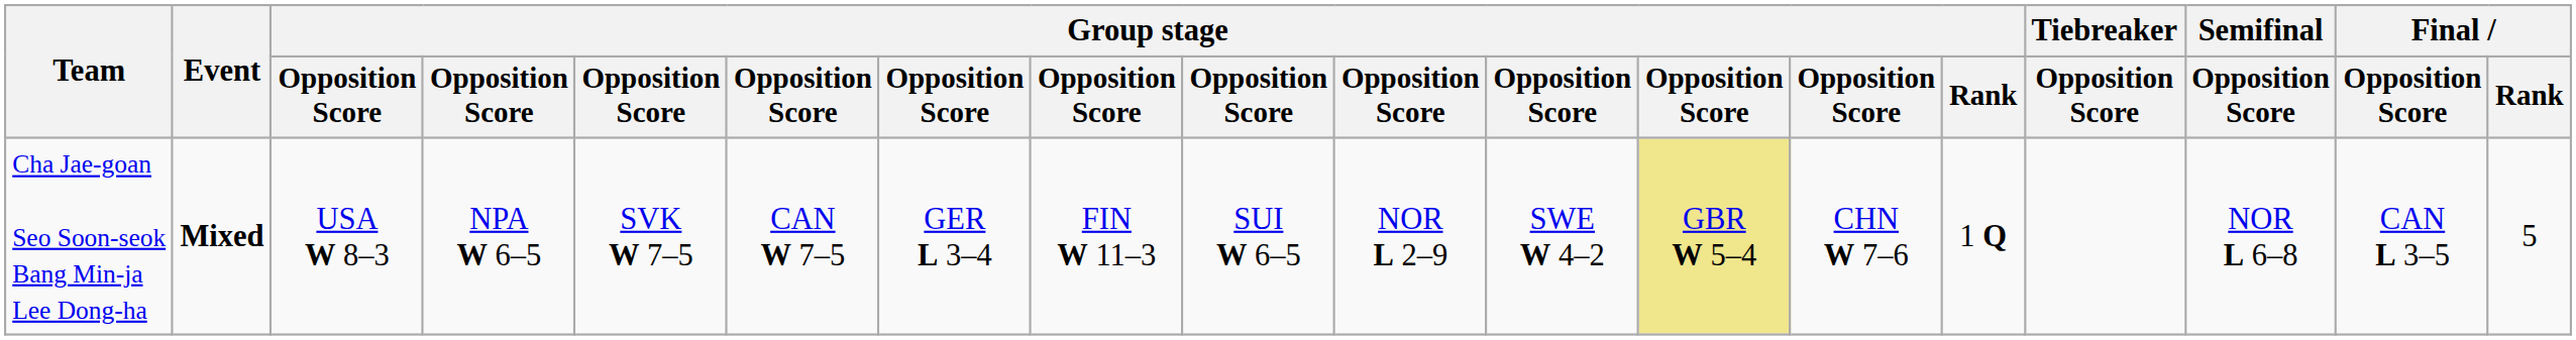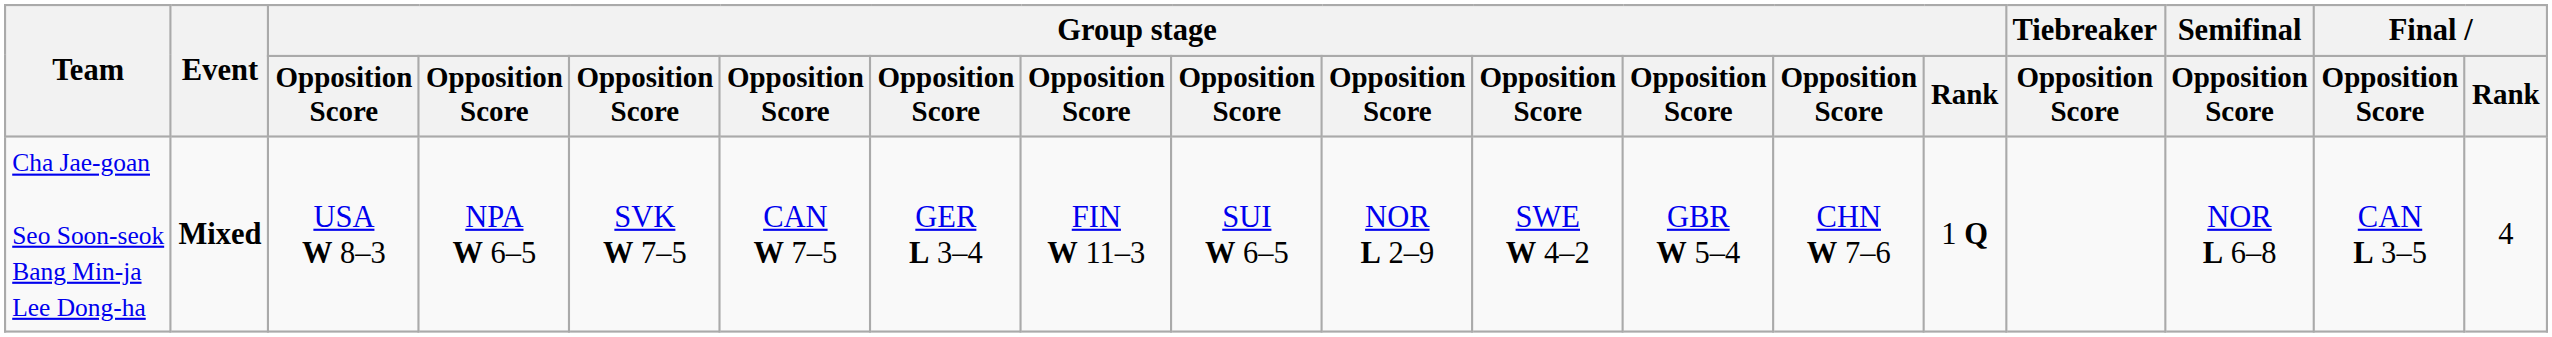Cha Jae-goan Seo Soon-seok Bang Min-ja Lee Dong-ha | column 12: khaki background -> no background
Cha Jae-goan Seo Soon-seok Bang Min-ja Lee Dong-ha | Final / Rank: 5 -> 4
